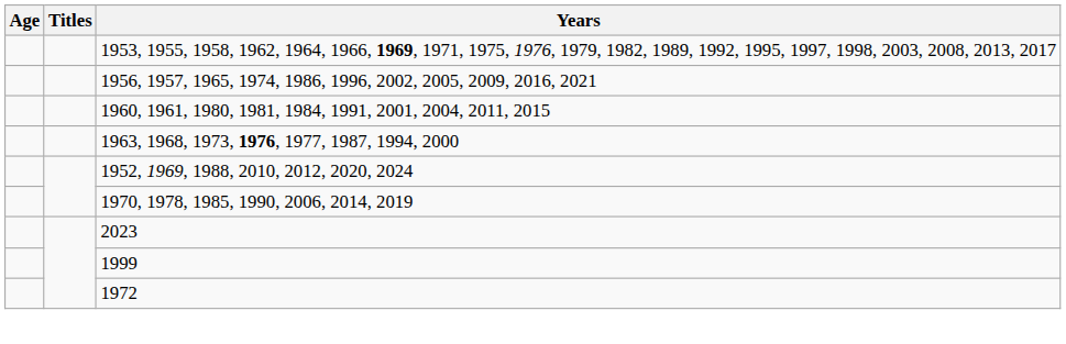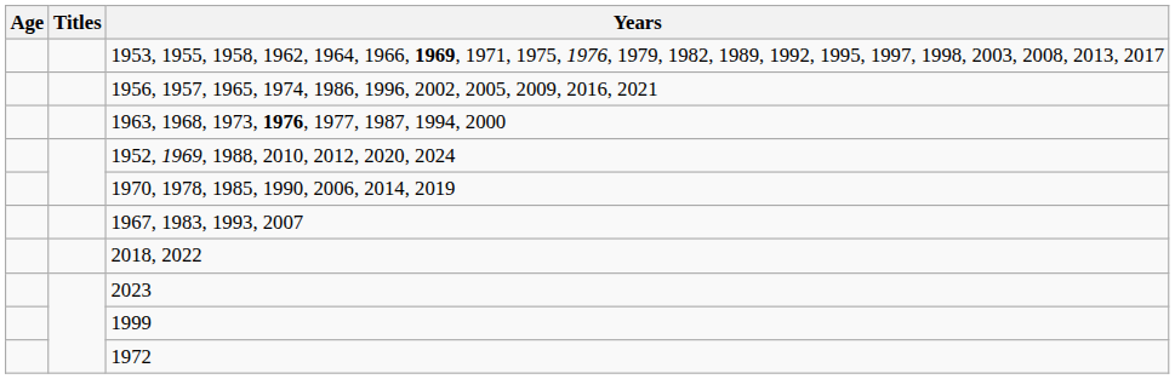- row: 1960, 1961, 1980, 1981, 1984, 1991, 2001, 2004, 2011, 2015
+ row: 1967, 1983, 1993, 2007
+ row: 2018, 2022
